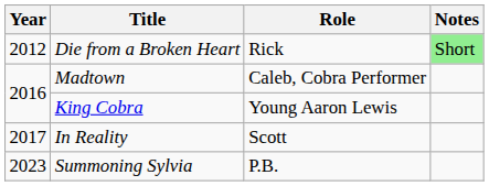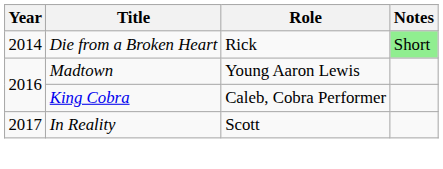Die from a Broken Heart | Year: 2012 -> 2014
Madtown | Role: Caleb, Cobra Performer -> Young Aaron Lewis
King Cobra | Role: Young Aaron Lewis -> Caleb, Cobra Performer
- row: 2023 | Summoning Sylvia | P.B.
